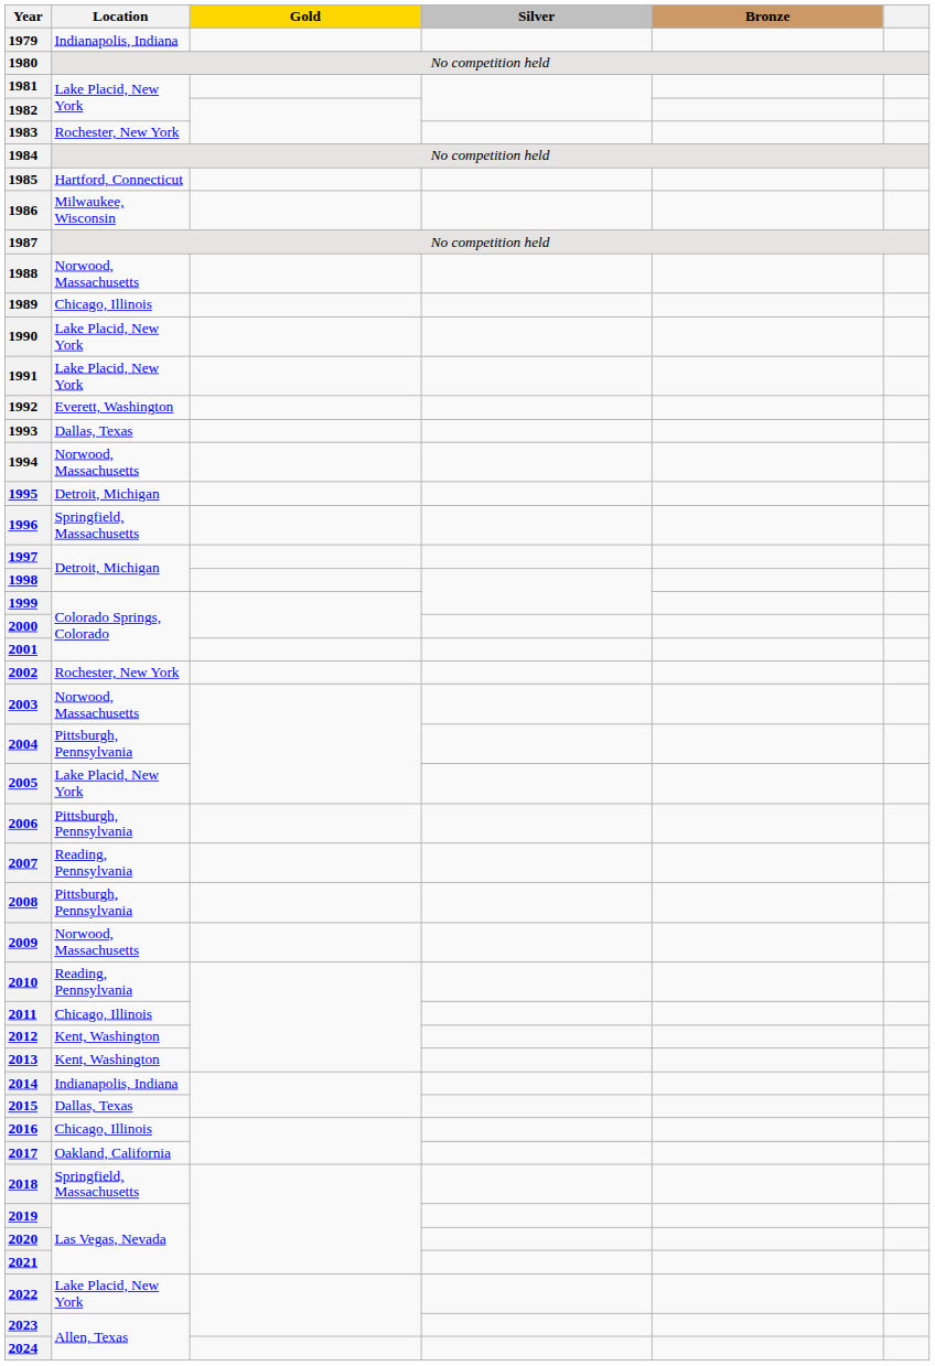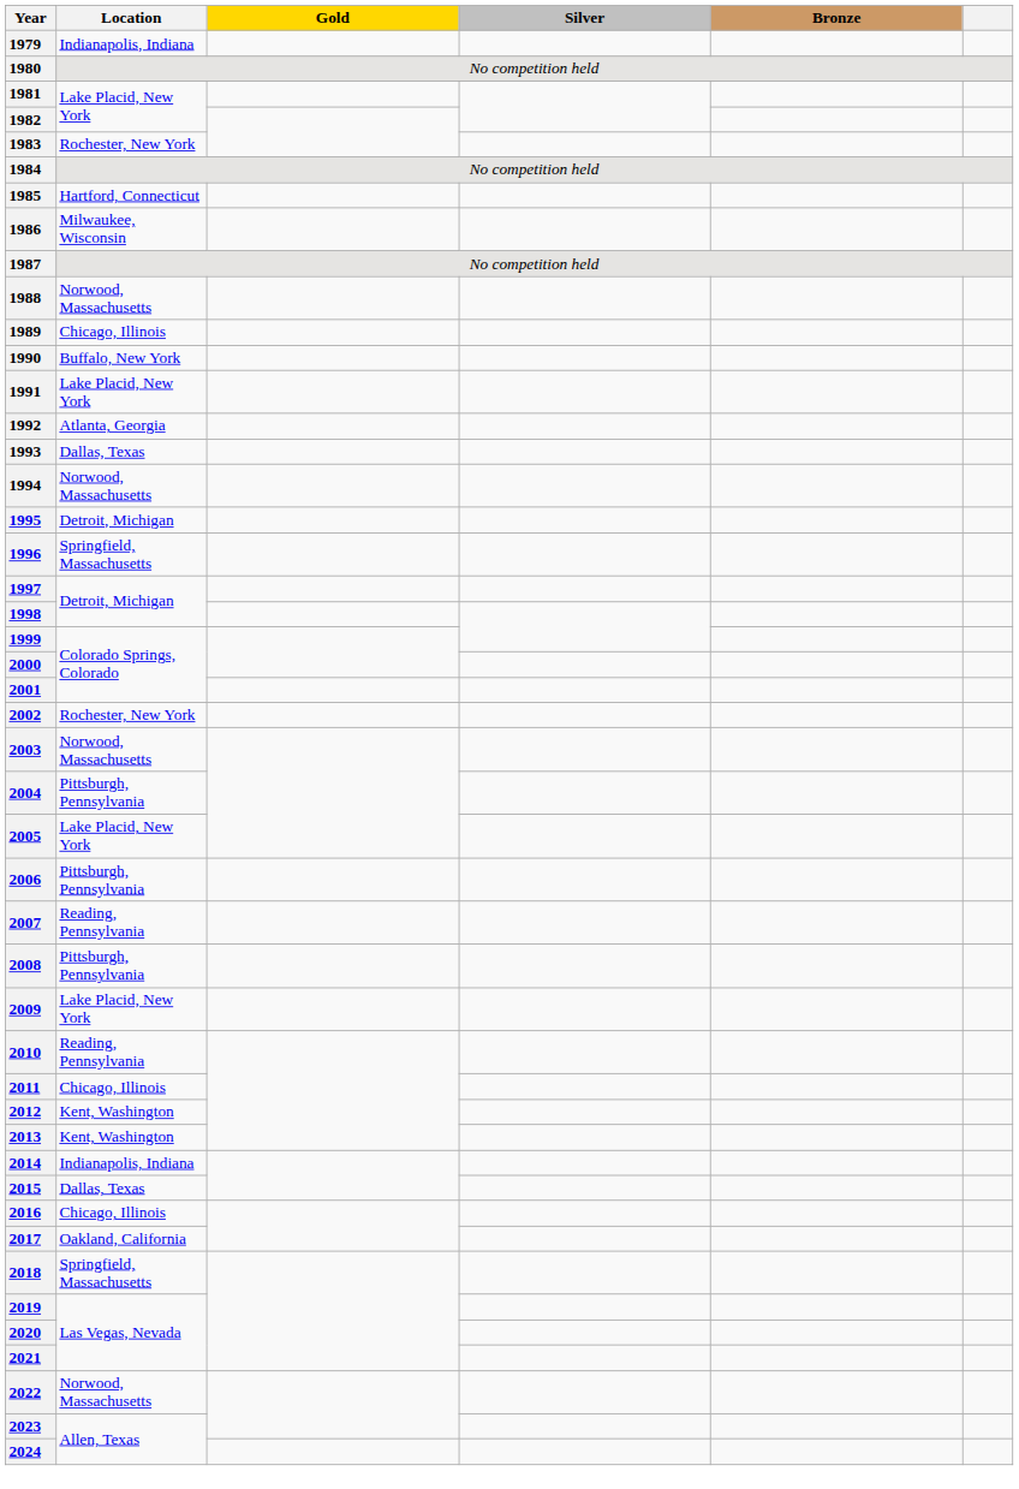1990 | Location: Lake Placid, New York -> Buffalo, New York
1992 | Location: Everett, Washington -> Atlanta, Georgia
2009 | Location: Norwood, Massachusetts -> Lake Placid, New York
2022 | Location: Lake Placid, New York -> Norwood, Massachusetts
